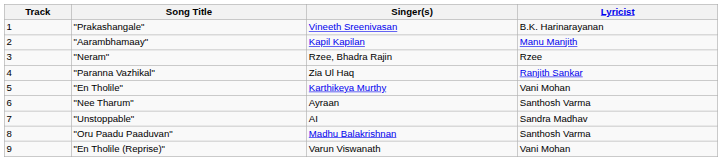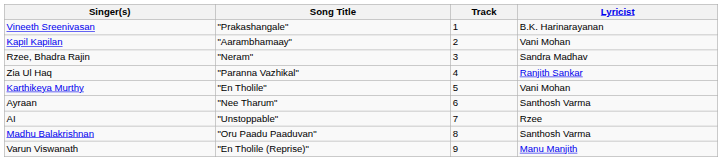columns swapped: Track <-> Singer(s)
"Aarambhamaay" | Lyricist: Manu Manjith -> Vani Mohan
"Neram" | Lyricist: Rzee -> Sandra Madhav
"Unstoppable" | Lyricist: Sandra Madhav -> Rzee
"En Tholile (Reprise)" | Lyricist: Vani Mohan -> Manu Manjith
